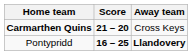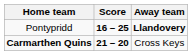rows swapped: Carmarthen Quins <-> Pontypridd
